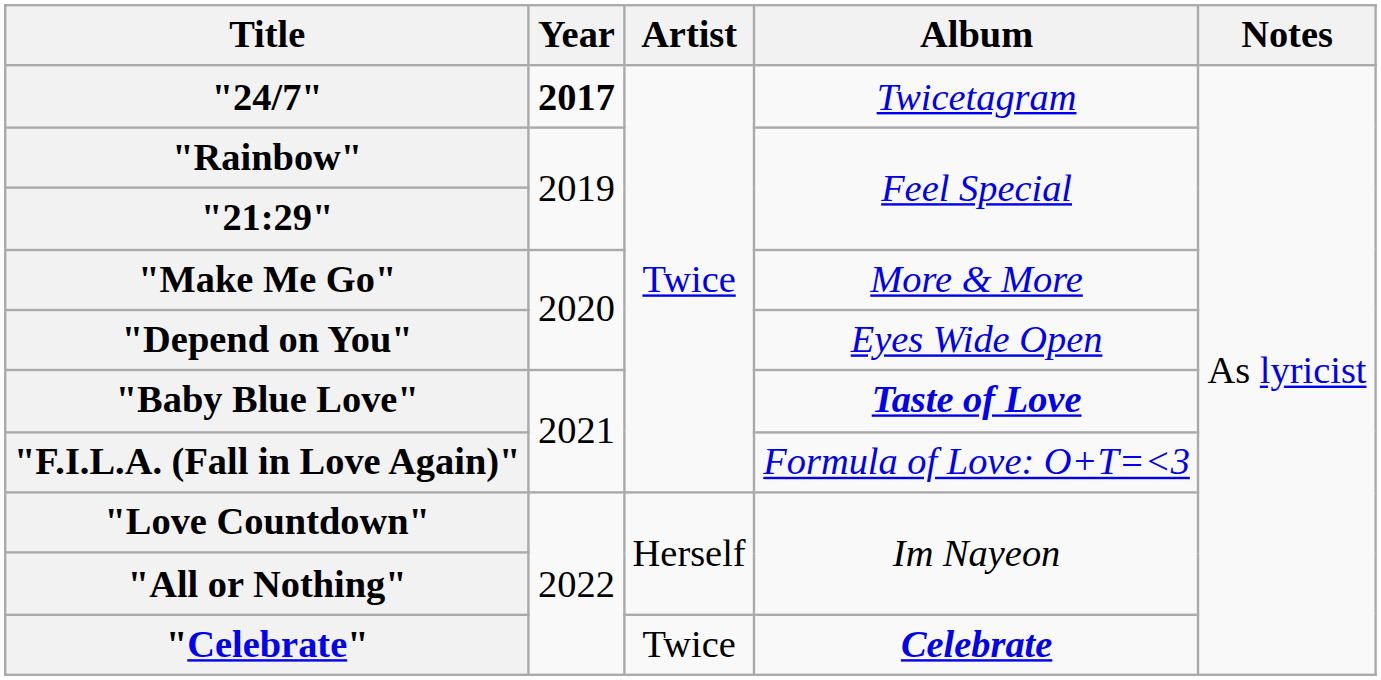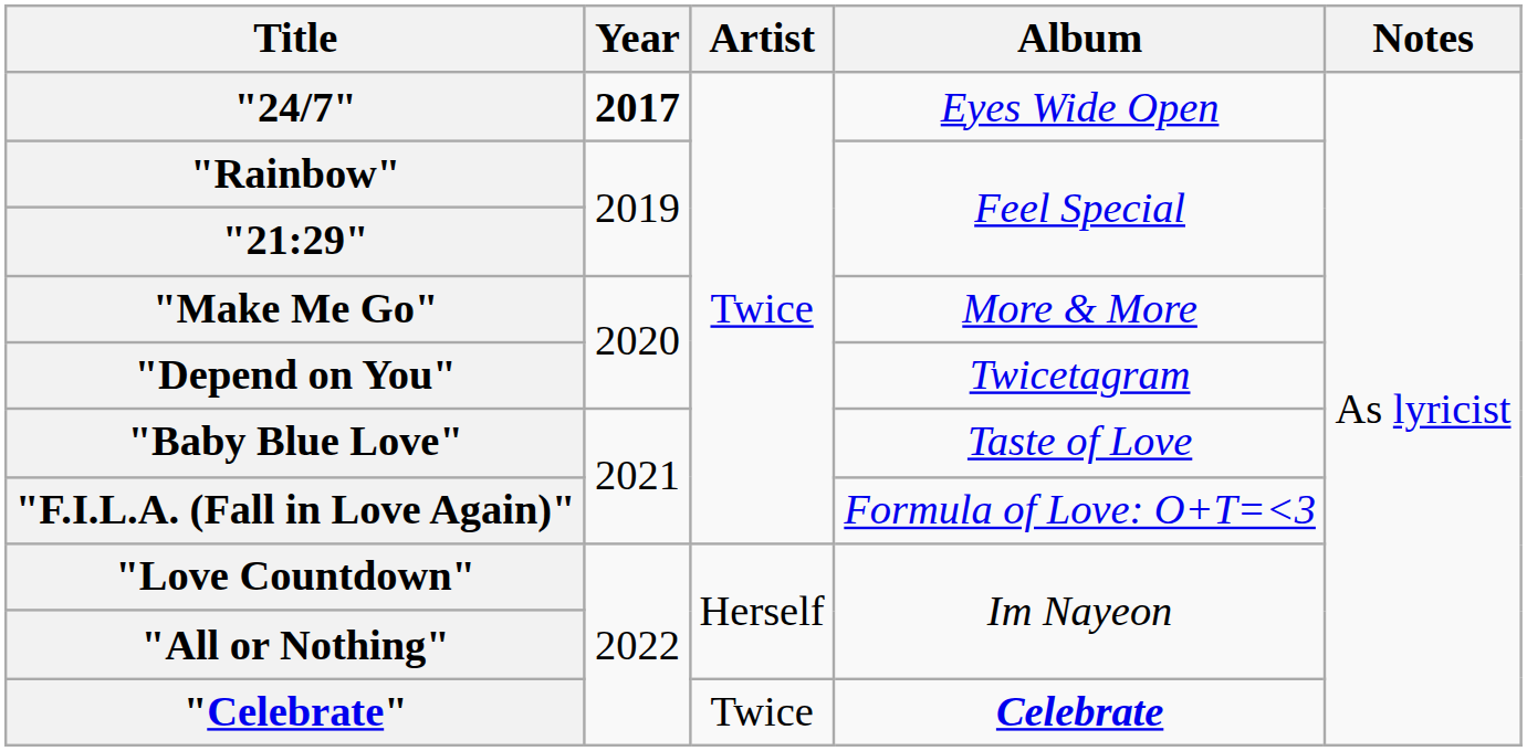"24/7" | Album: Twicetagram -> Eyes Wide Open
"Depend on You" | Album: Eyes Wide Open -> Twicetagram
"Baby Blue Love" | Album: bold -> normal
